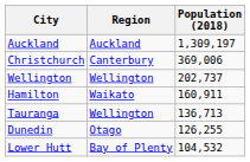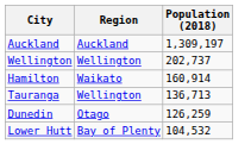- row: Christchurch | Canterbury | 369,006
Hamilton | Population (2018): 160,911 -> 160,914
Dunedin | Population (2018): 126,255 -> 126,259
